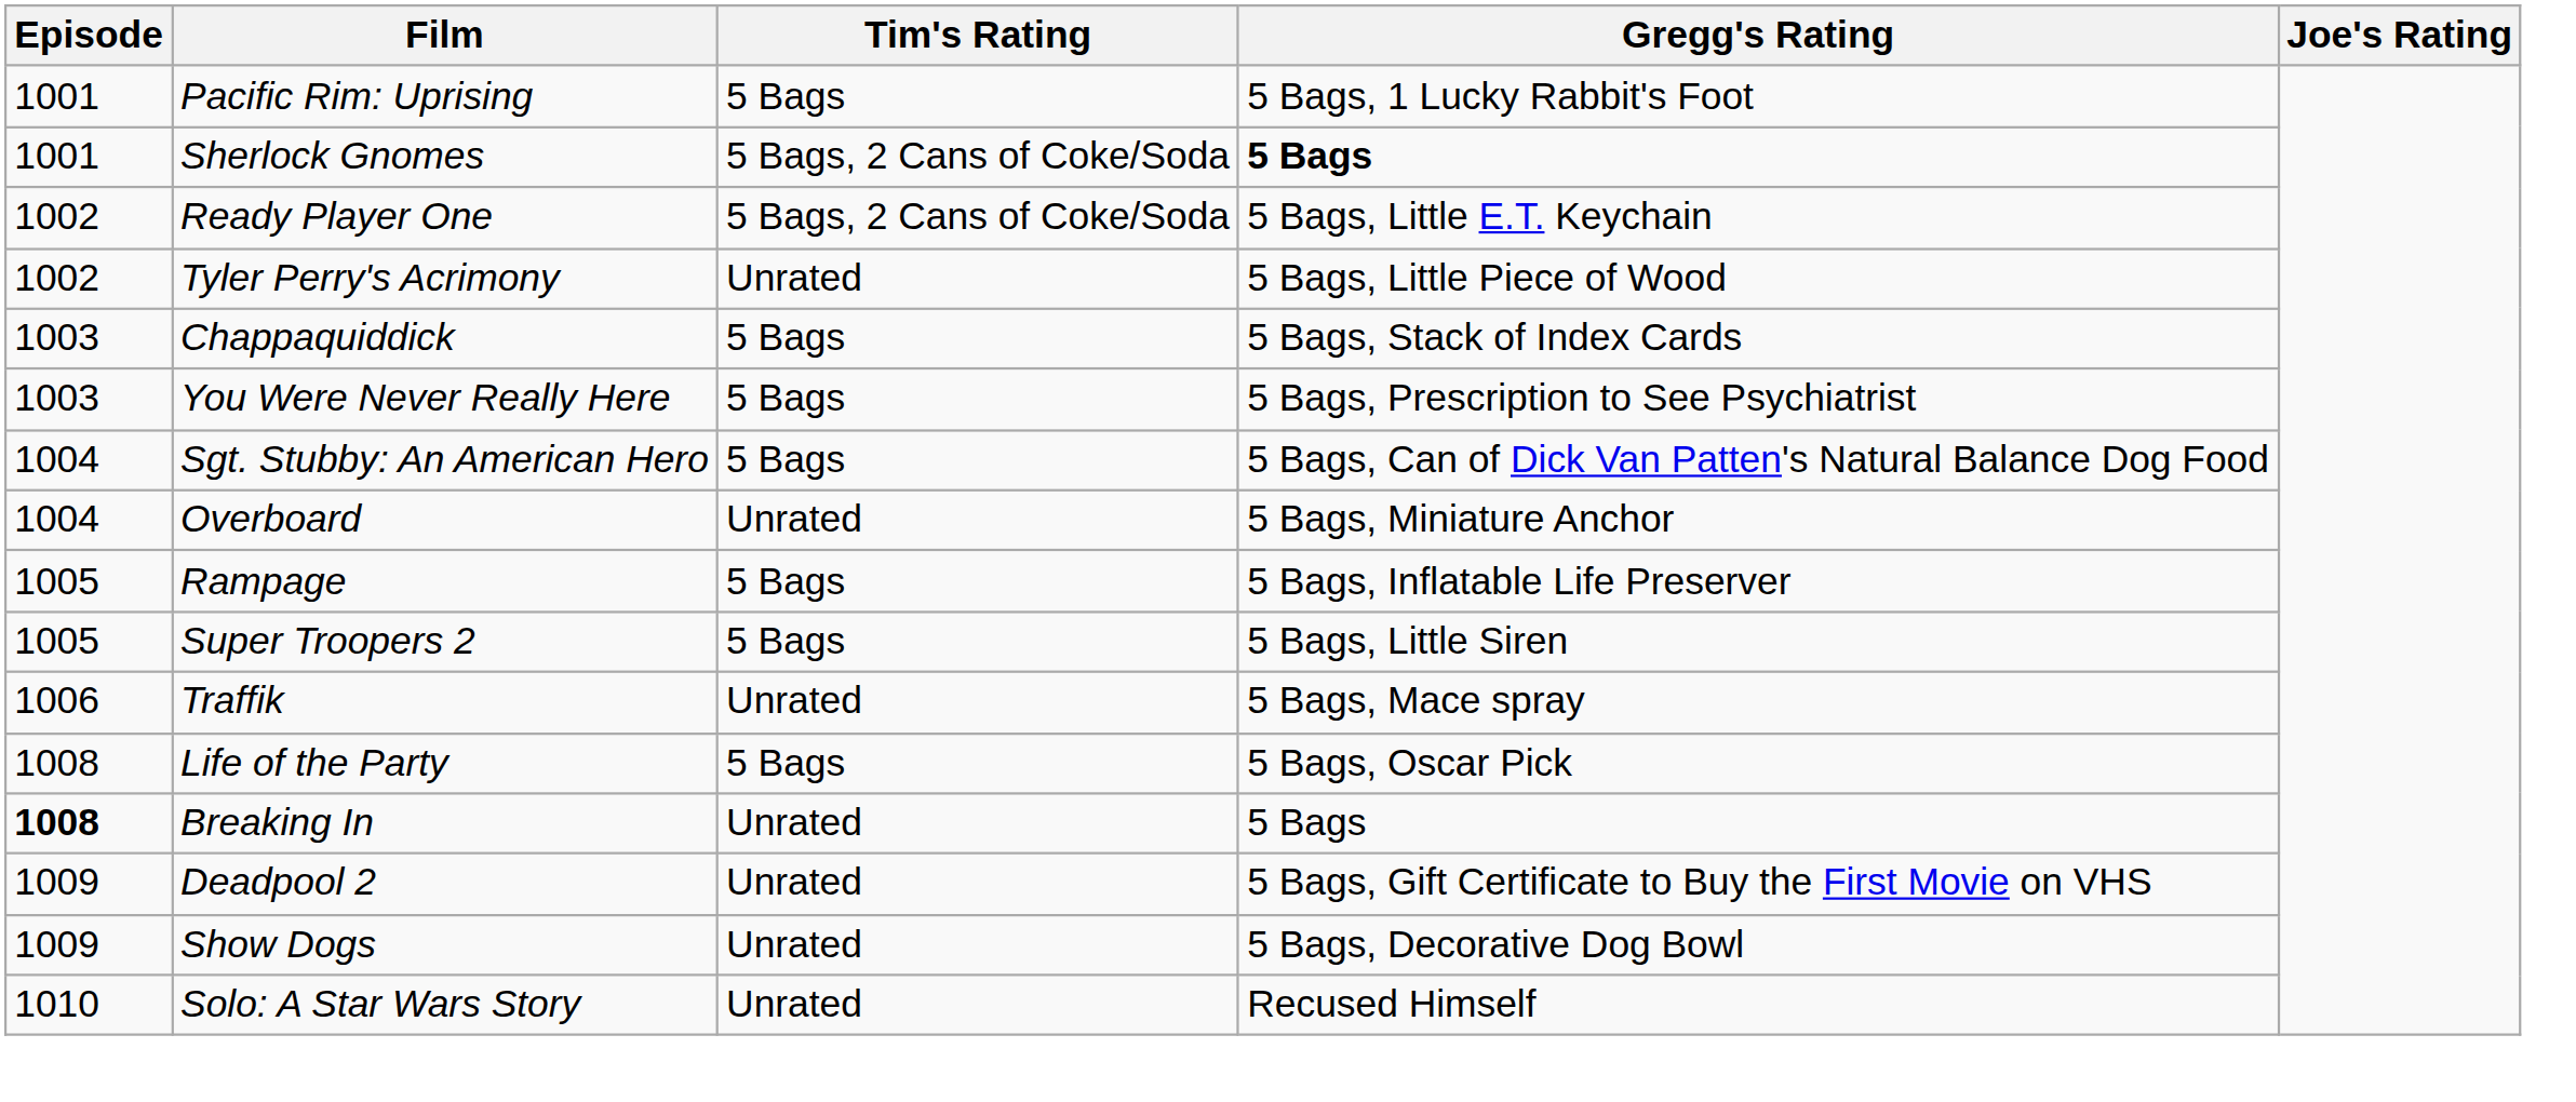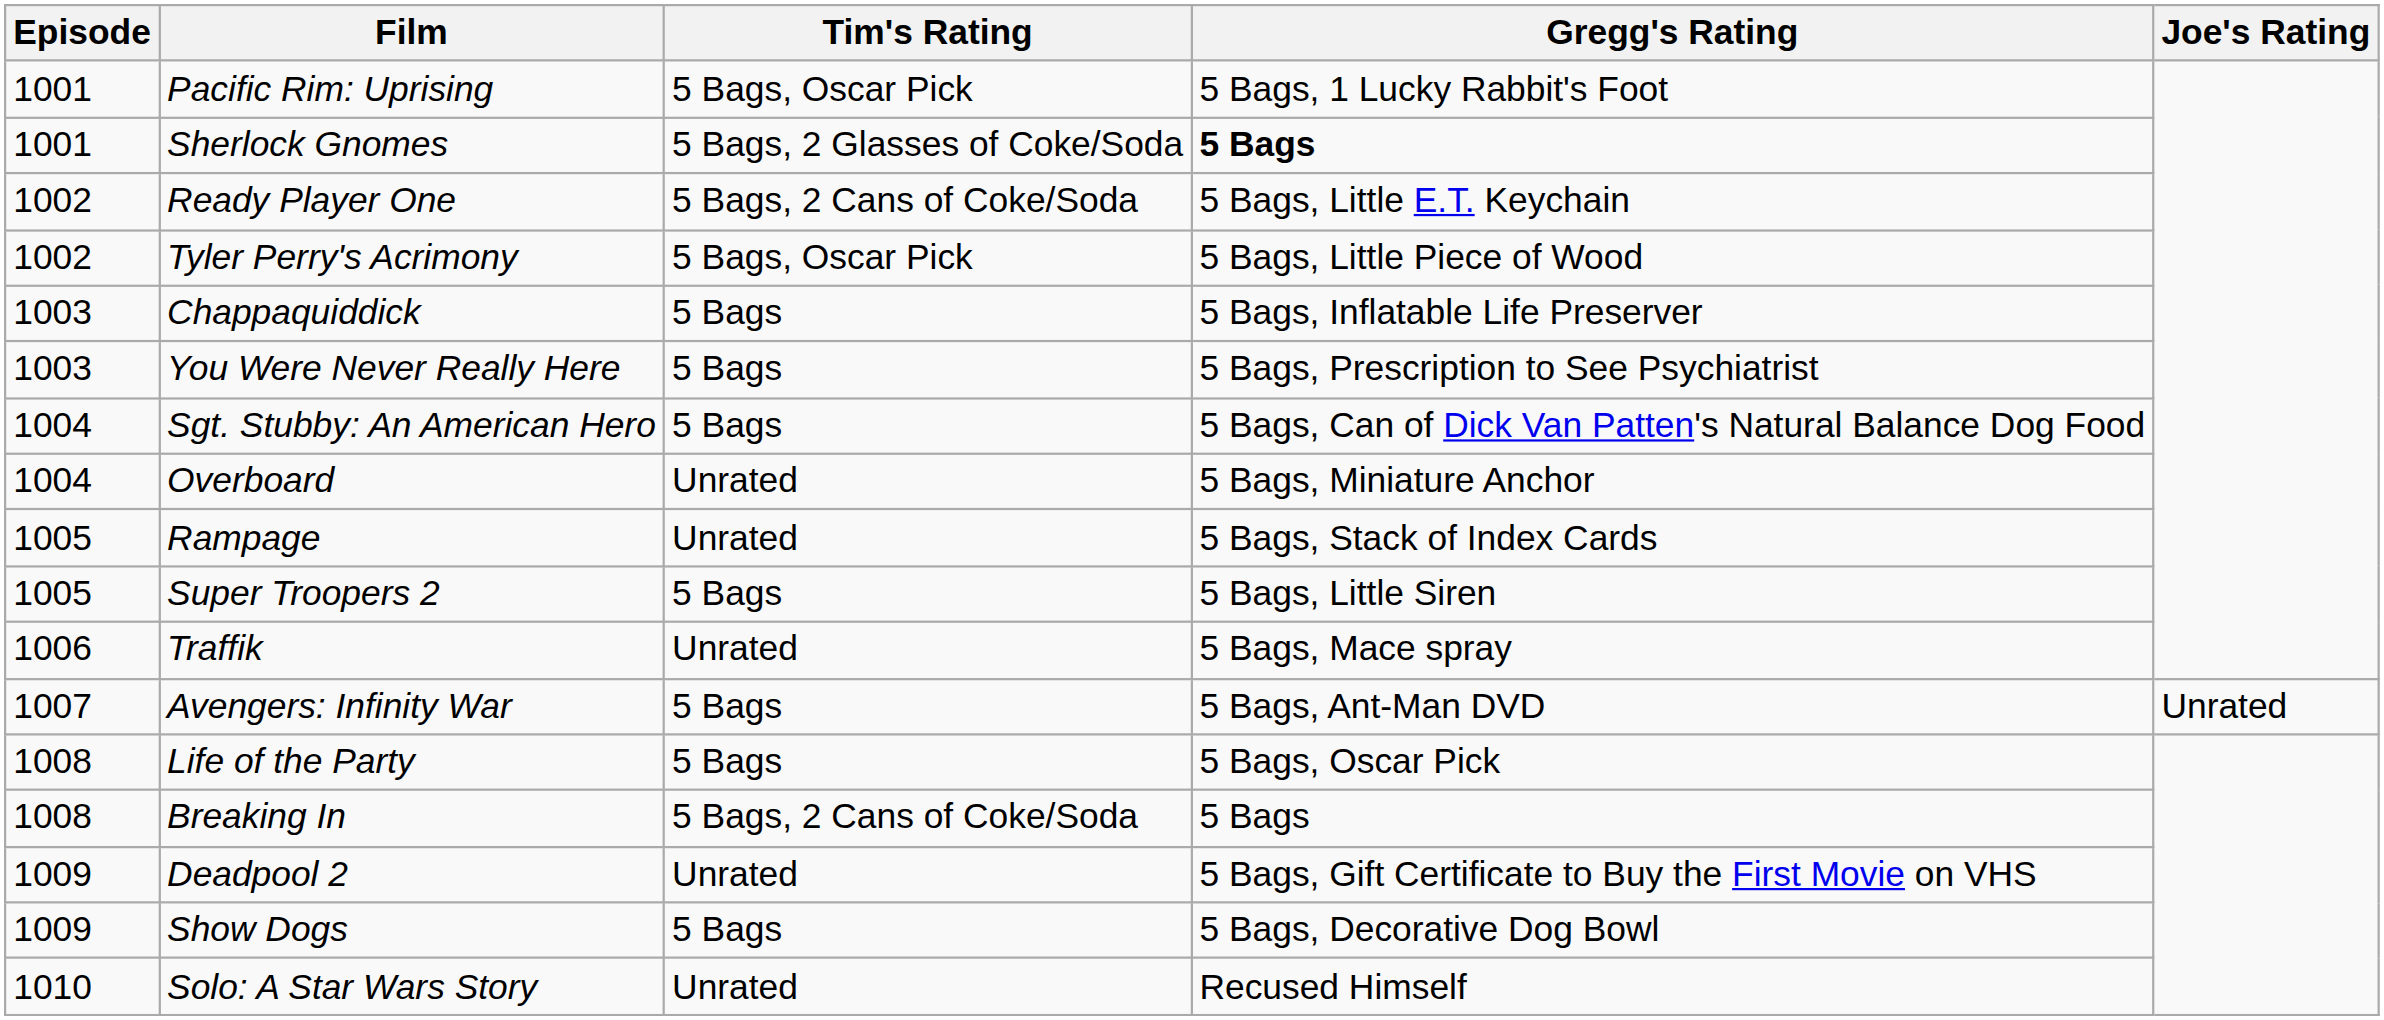Pacific Rim: Uprising | Tim's Rating: 5 Bags -> 5 Bags, Oscar Pick
Sherlock Gnomes | Tim's Rating: 5 Bags, 2 Cans of Coke/Soda -> 5 Bags, 2 Glasses of Coke/Soda
Tyler Perry's Acrimony | Tim's Rating: Unrated -> 5 Bags, Oscar Pick
Chappaquiddick | Gregg's Rating: 5 Bags, Stack of Index Cards -> 5 Bags, Inflatable Life Preserver
Rampage | Tim's Rating: 5 Bags -> Unrated
Rampage | Gregg's Rating: 5 Bags, Inflatable Life Preserver -> 5 Bags, Stack of Index Cards
+ row: 1007 | Avengers: Infinity War | 5 Bags | 5 Bags, Ant-Man DVD | Unrated
Breaking In | Episode: bold -> normal
Breaking In | Tim's Rating: Unrated -> 5 Bags, 2 Cans of Coke/Soda
Show Dogs | Tim's Rating: Unrated -> 5 Bags
